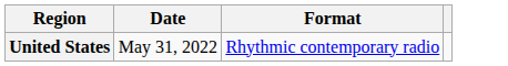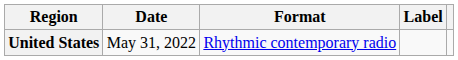+ column: Label
